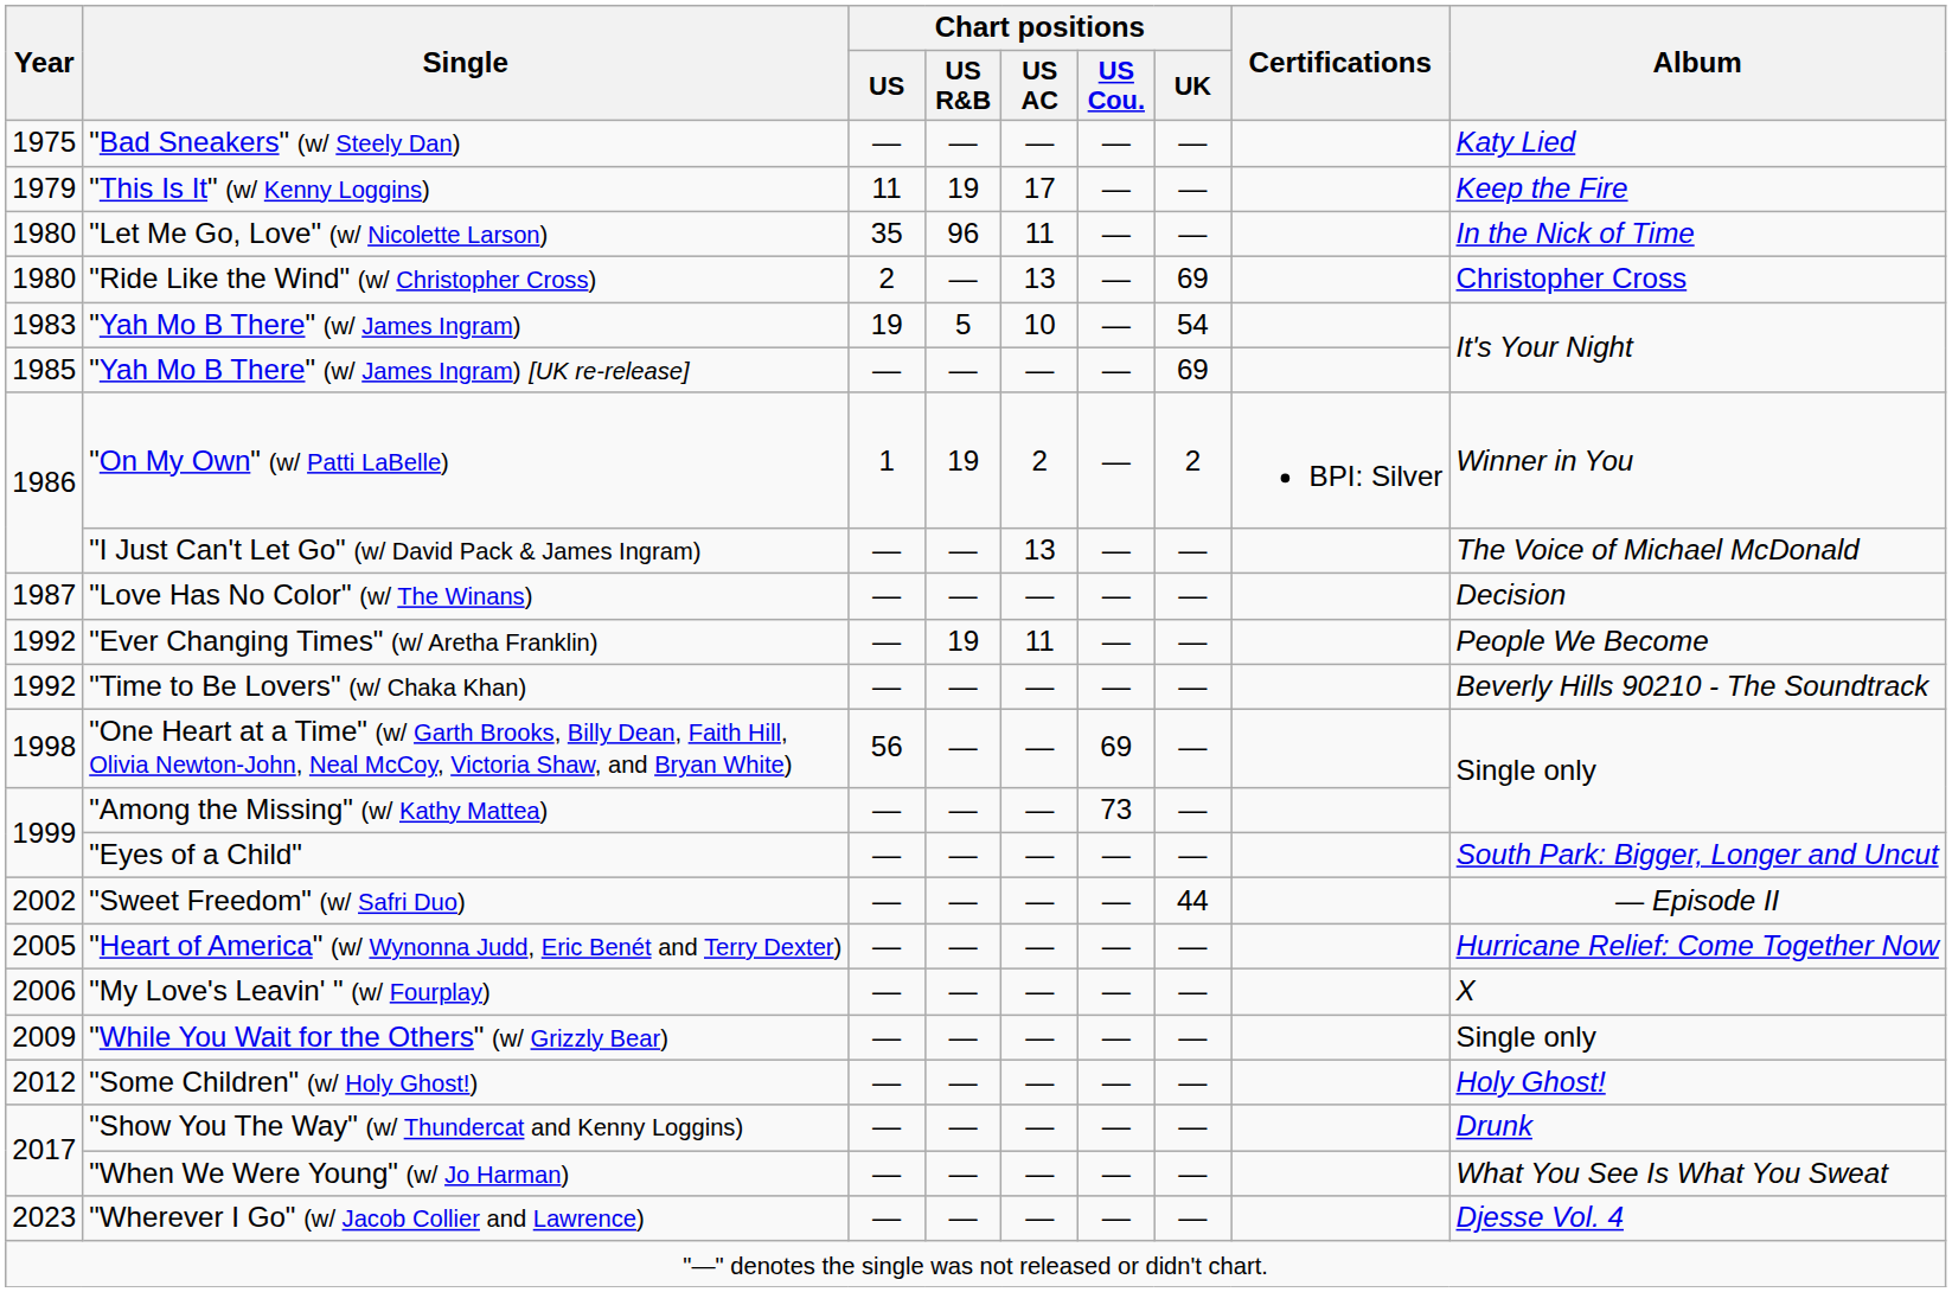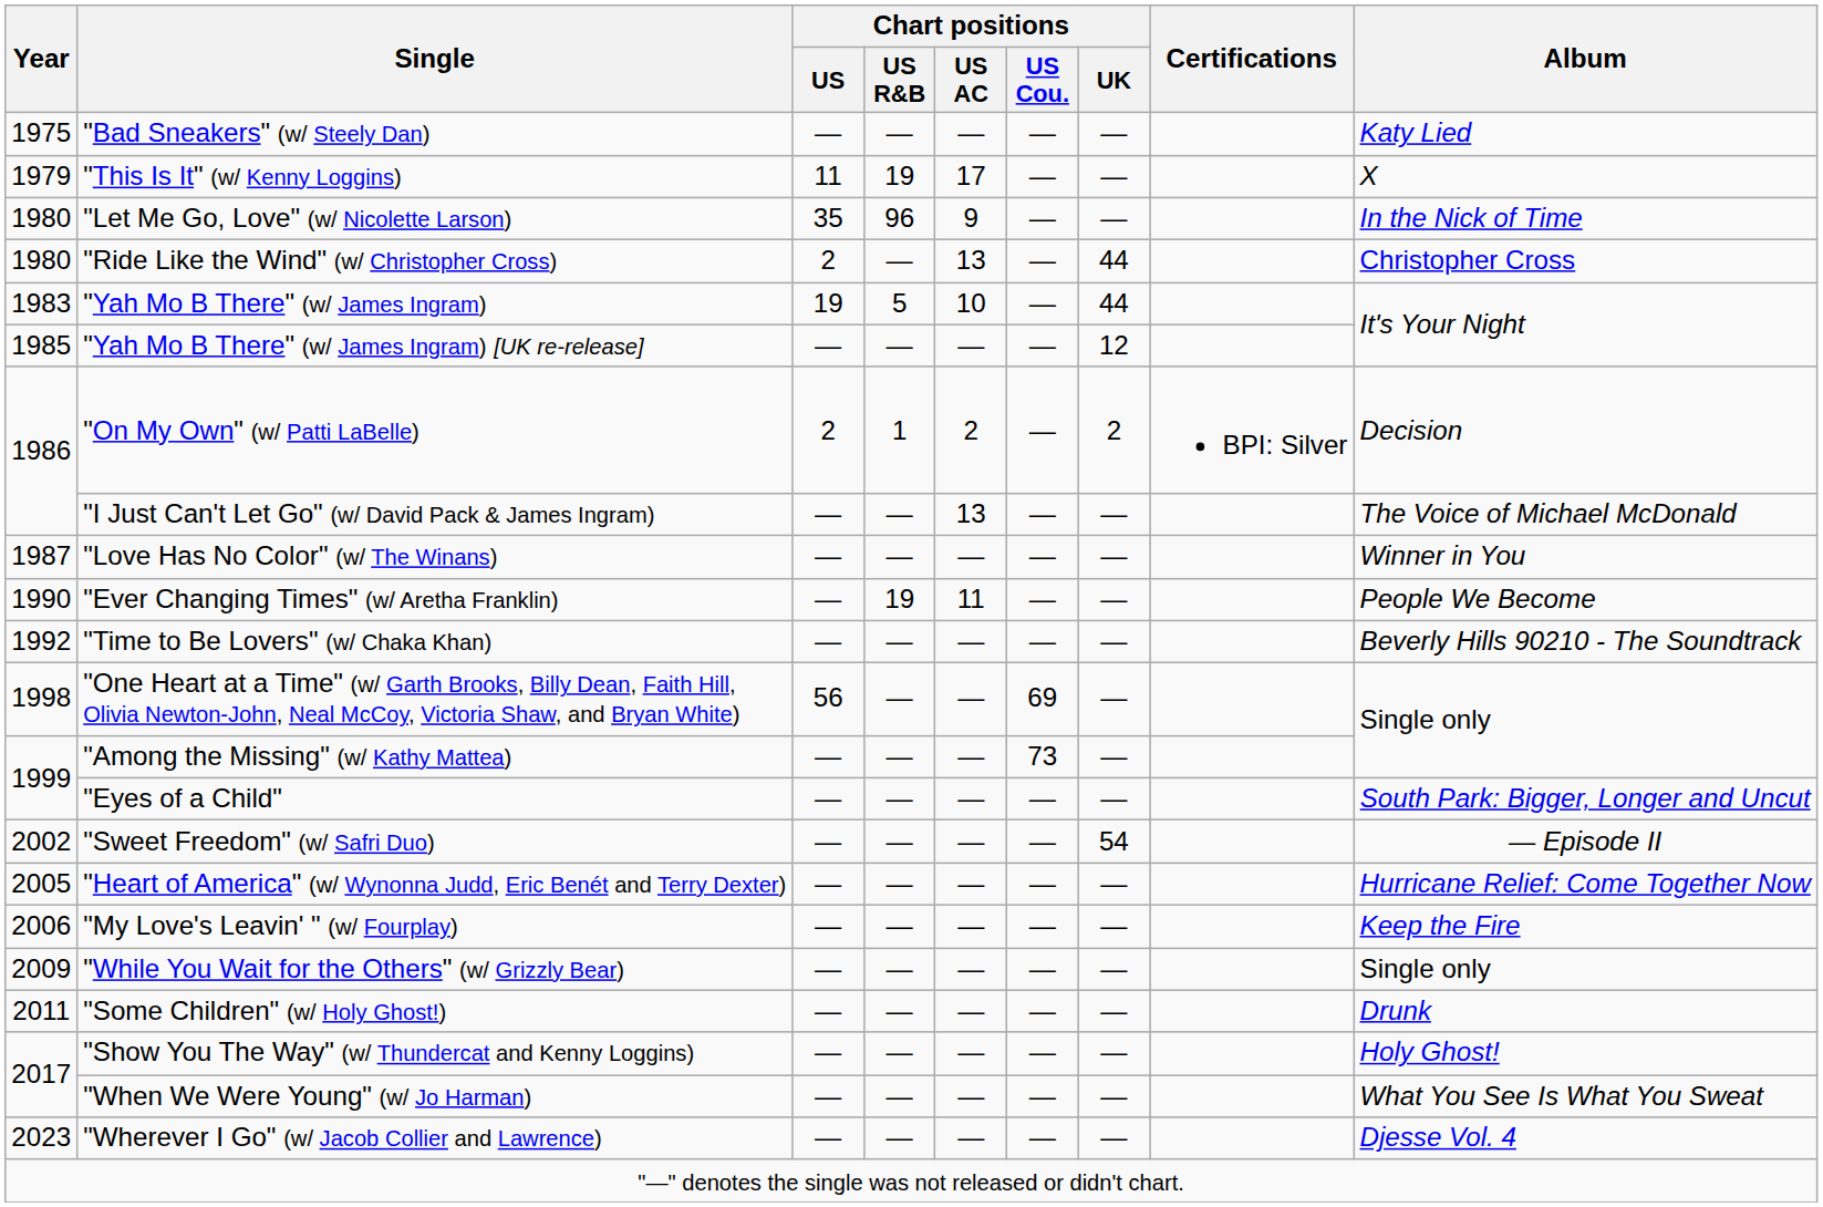"This Is It" (w/ Kenny Loggins) | Album: Keep the Fire -> X
"Let Me Go, Love" (w/ Nicolette Larson) | Chart positions / US AC: 11 -> 9
"Ride Like the Wind" (w/ Christopher Cross) | Chart positions / UK: 69 -> 44
"Yah Mo B There" (w/ James Ingram) | Chart positions / UK: 54 -> 44
"Yah Mo B There" (w/ James Ingram) [UK re-release] | Chart positions / UK: 69 -> 12
"On My Own" (w/ Patti LaBelle) | Chart positions / US: 1 -> 2
"On My Own" (w/ Patti LaBelle) | Chart positions / US R&B: 19 -> 1
"On My Own" (w/ Patti LaBelle) | Album: Winner in You -> Decision
"Love Has No Color" (w/ The Winans) | Album: Decision -> Winner in You
"Ever Changing Times" (w/ Aretha Franklin) | Year: 1992 -> 1990
"Sweet Freedom" (w/ Safri Duo) | Chart positions / UK: 44 -> 54
"My Love's Leavin' " (w/ Fourplay) | Album: X -> Keep the Fire
"Some Children" (w/ Holy Ghost!) | Year: 2012 -> 2011
"Some Children" (w/ Holy Ghost!) | Album: Holy Ghost! -> Drunk
"Show You The Way" (w/ Thundercat and Kenny Loggins) | Album: Drunk -> Holy Ghost!
